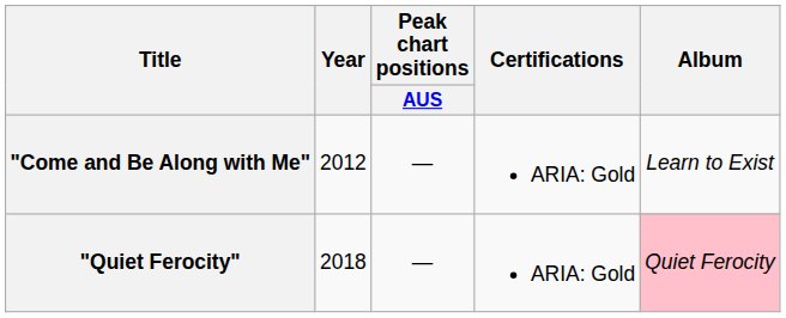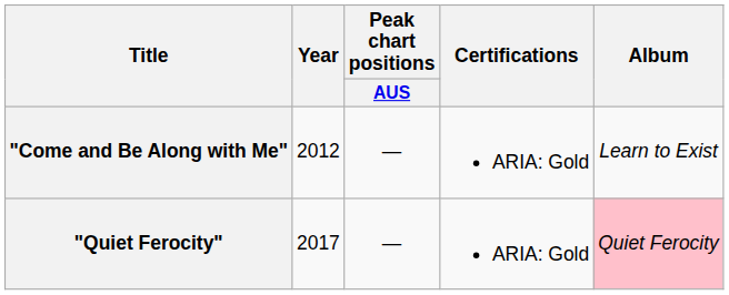"Quiet Ferocity" | Year: 2018 -> 2017
